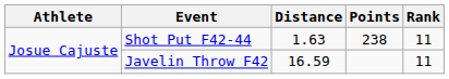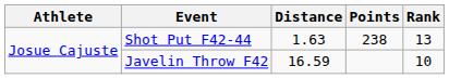Shot Put F42-44 | Rank: 11 -> 13
Javelin Throw F42 | Rank: 11 -> 10
